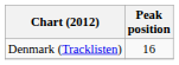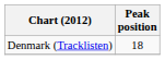Denmark (Tracklisten) | Peak position: 16 -> 18
